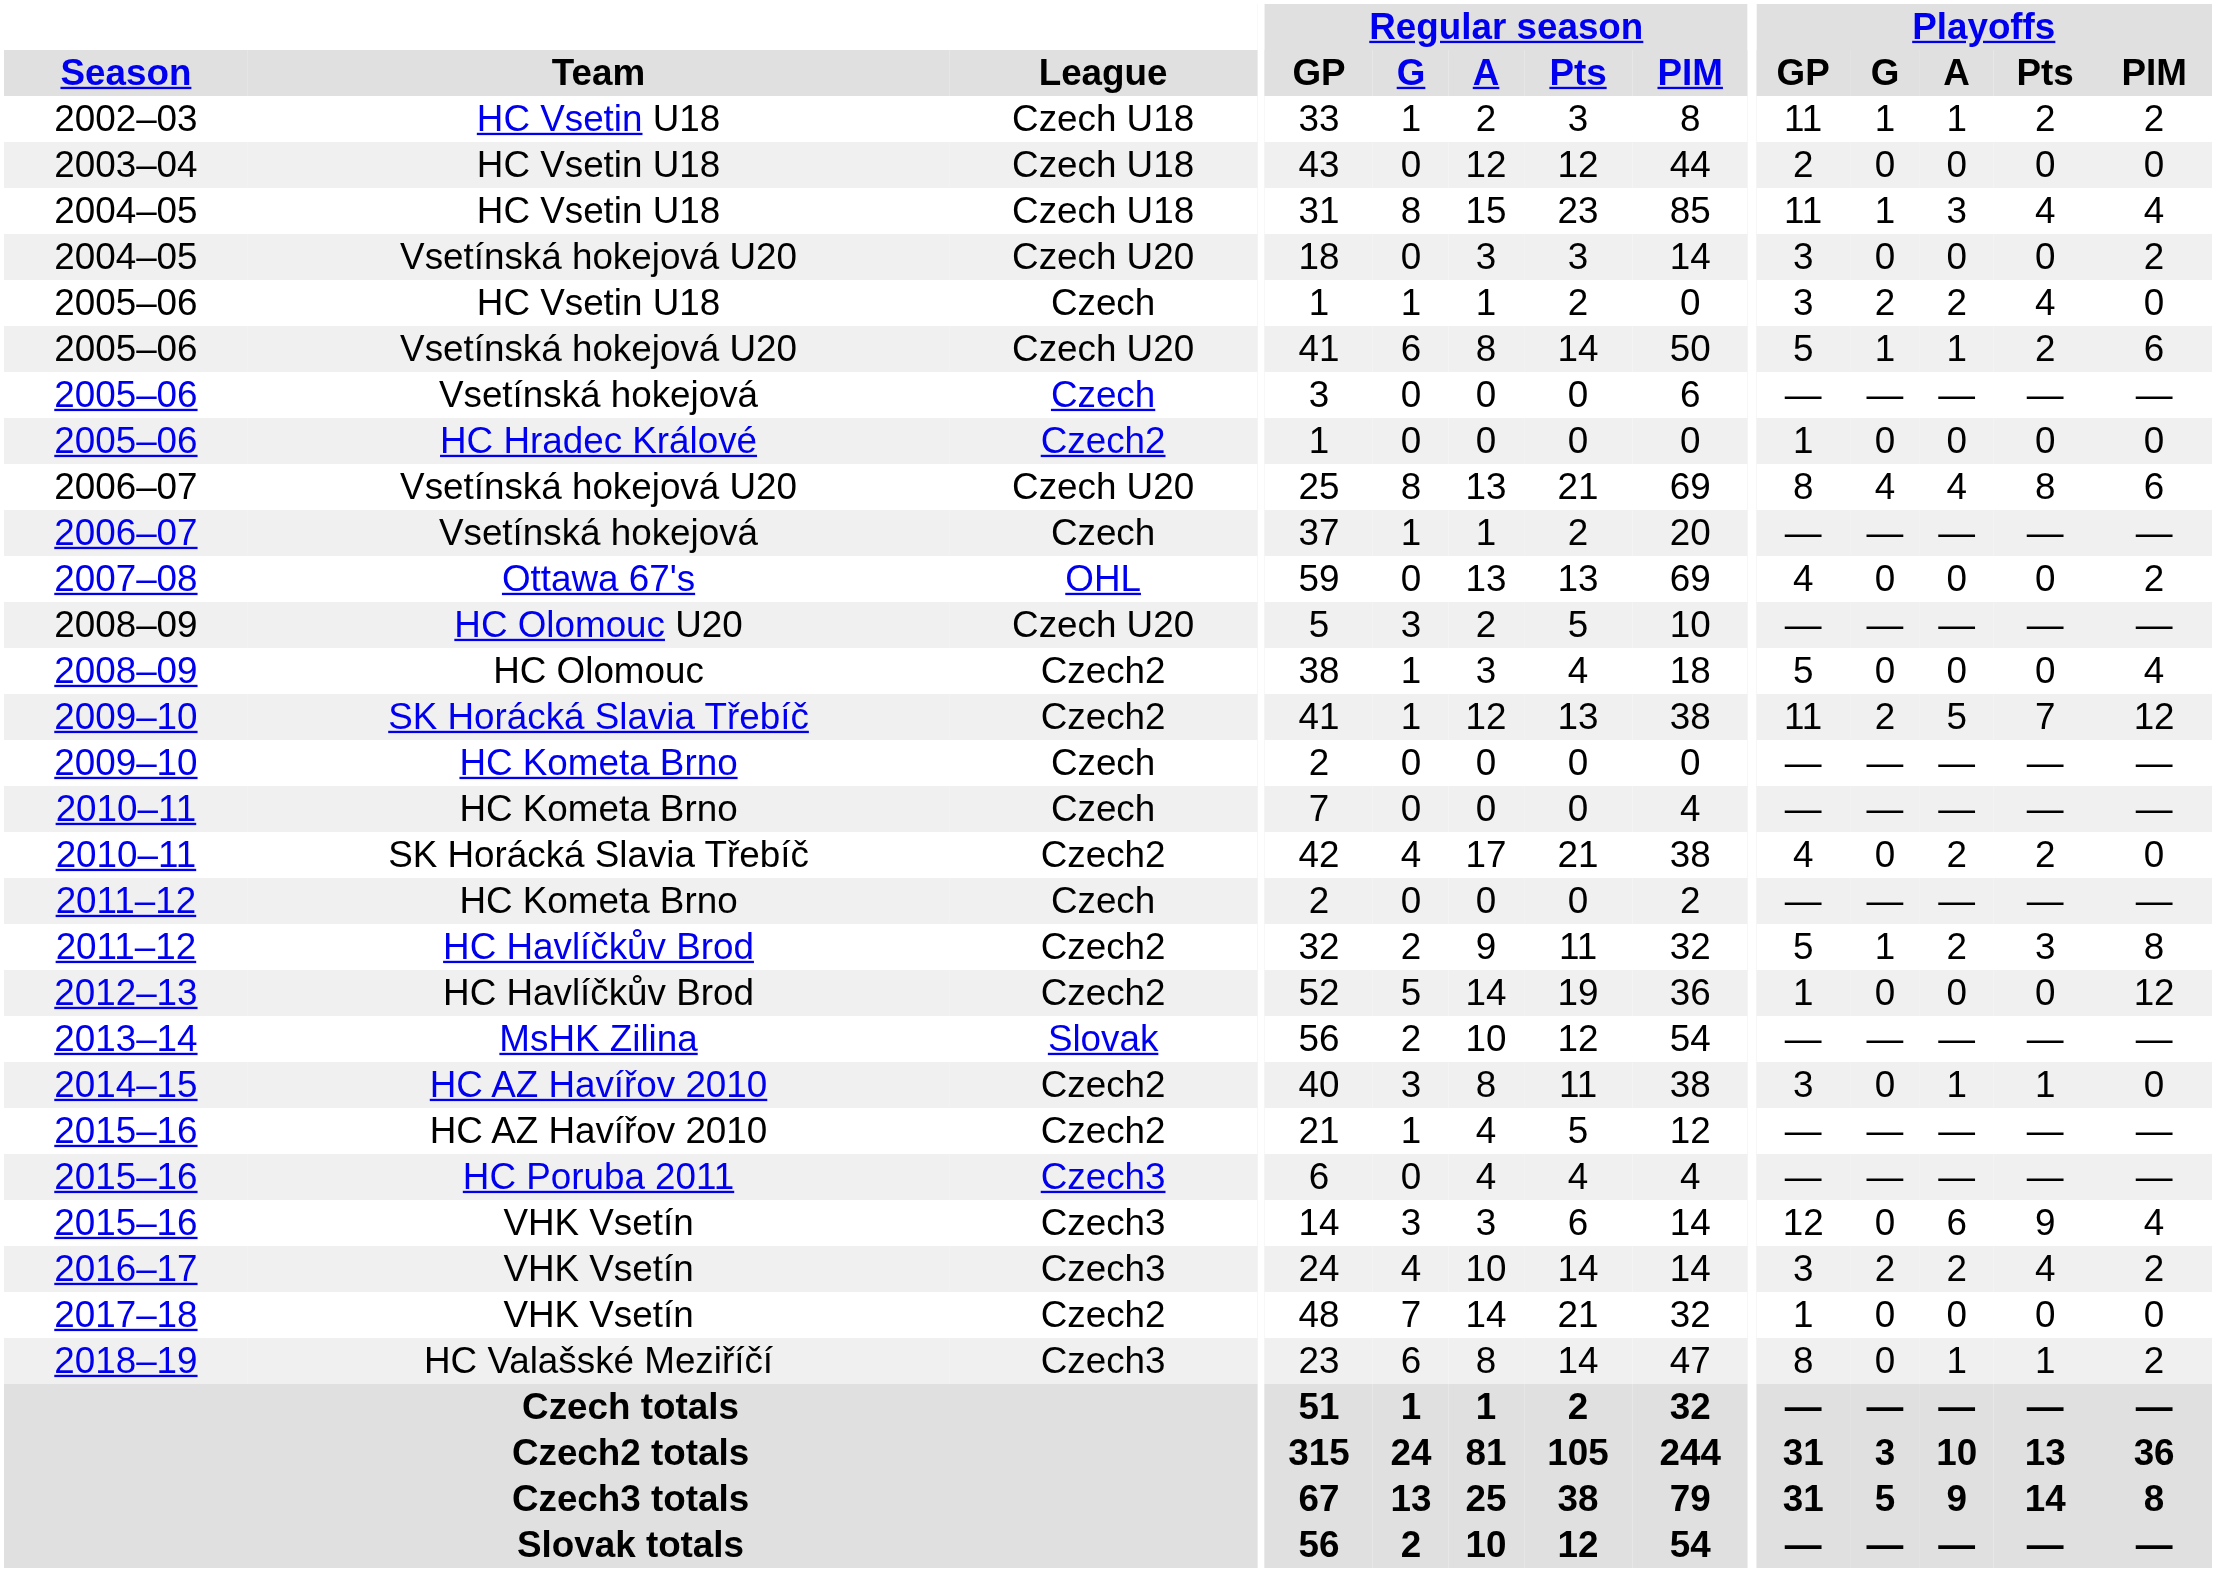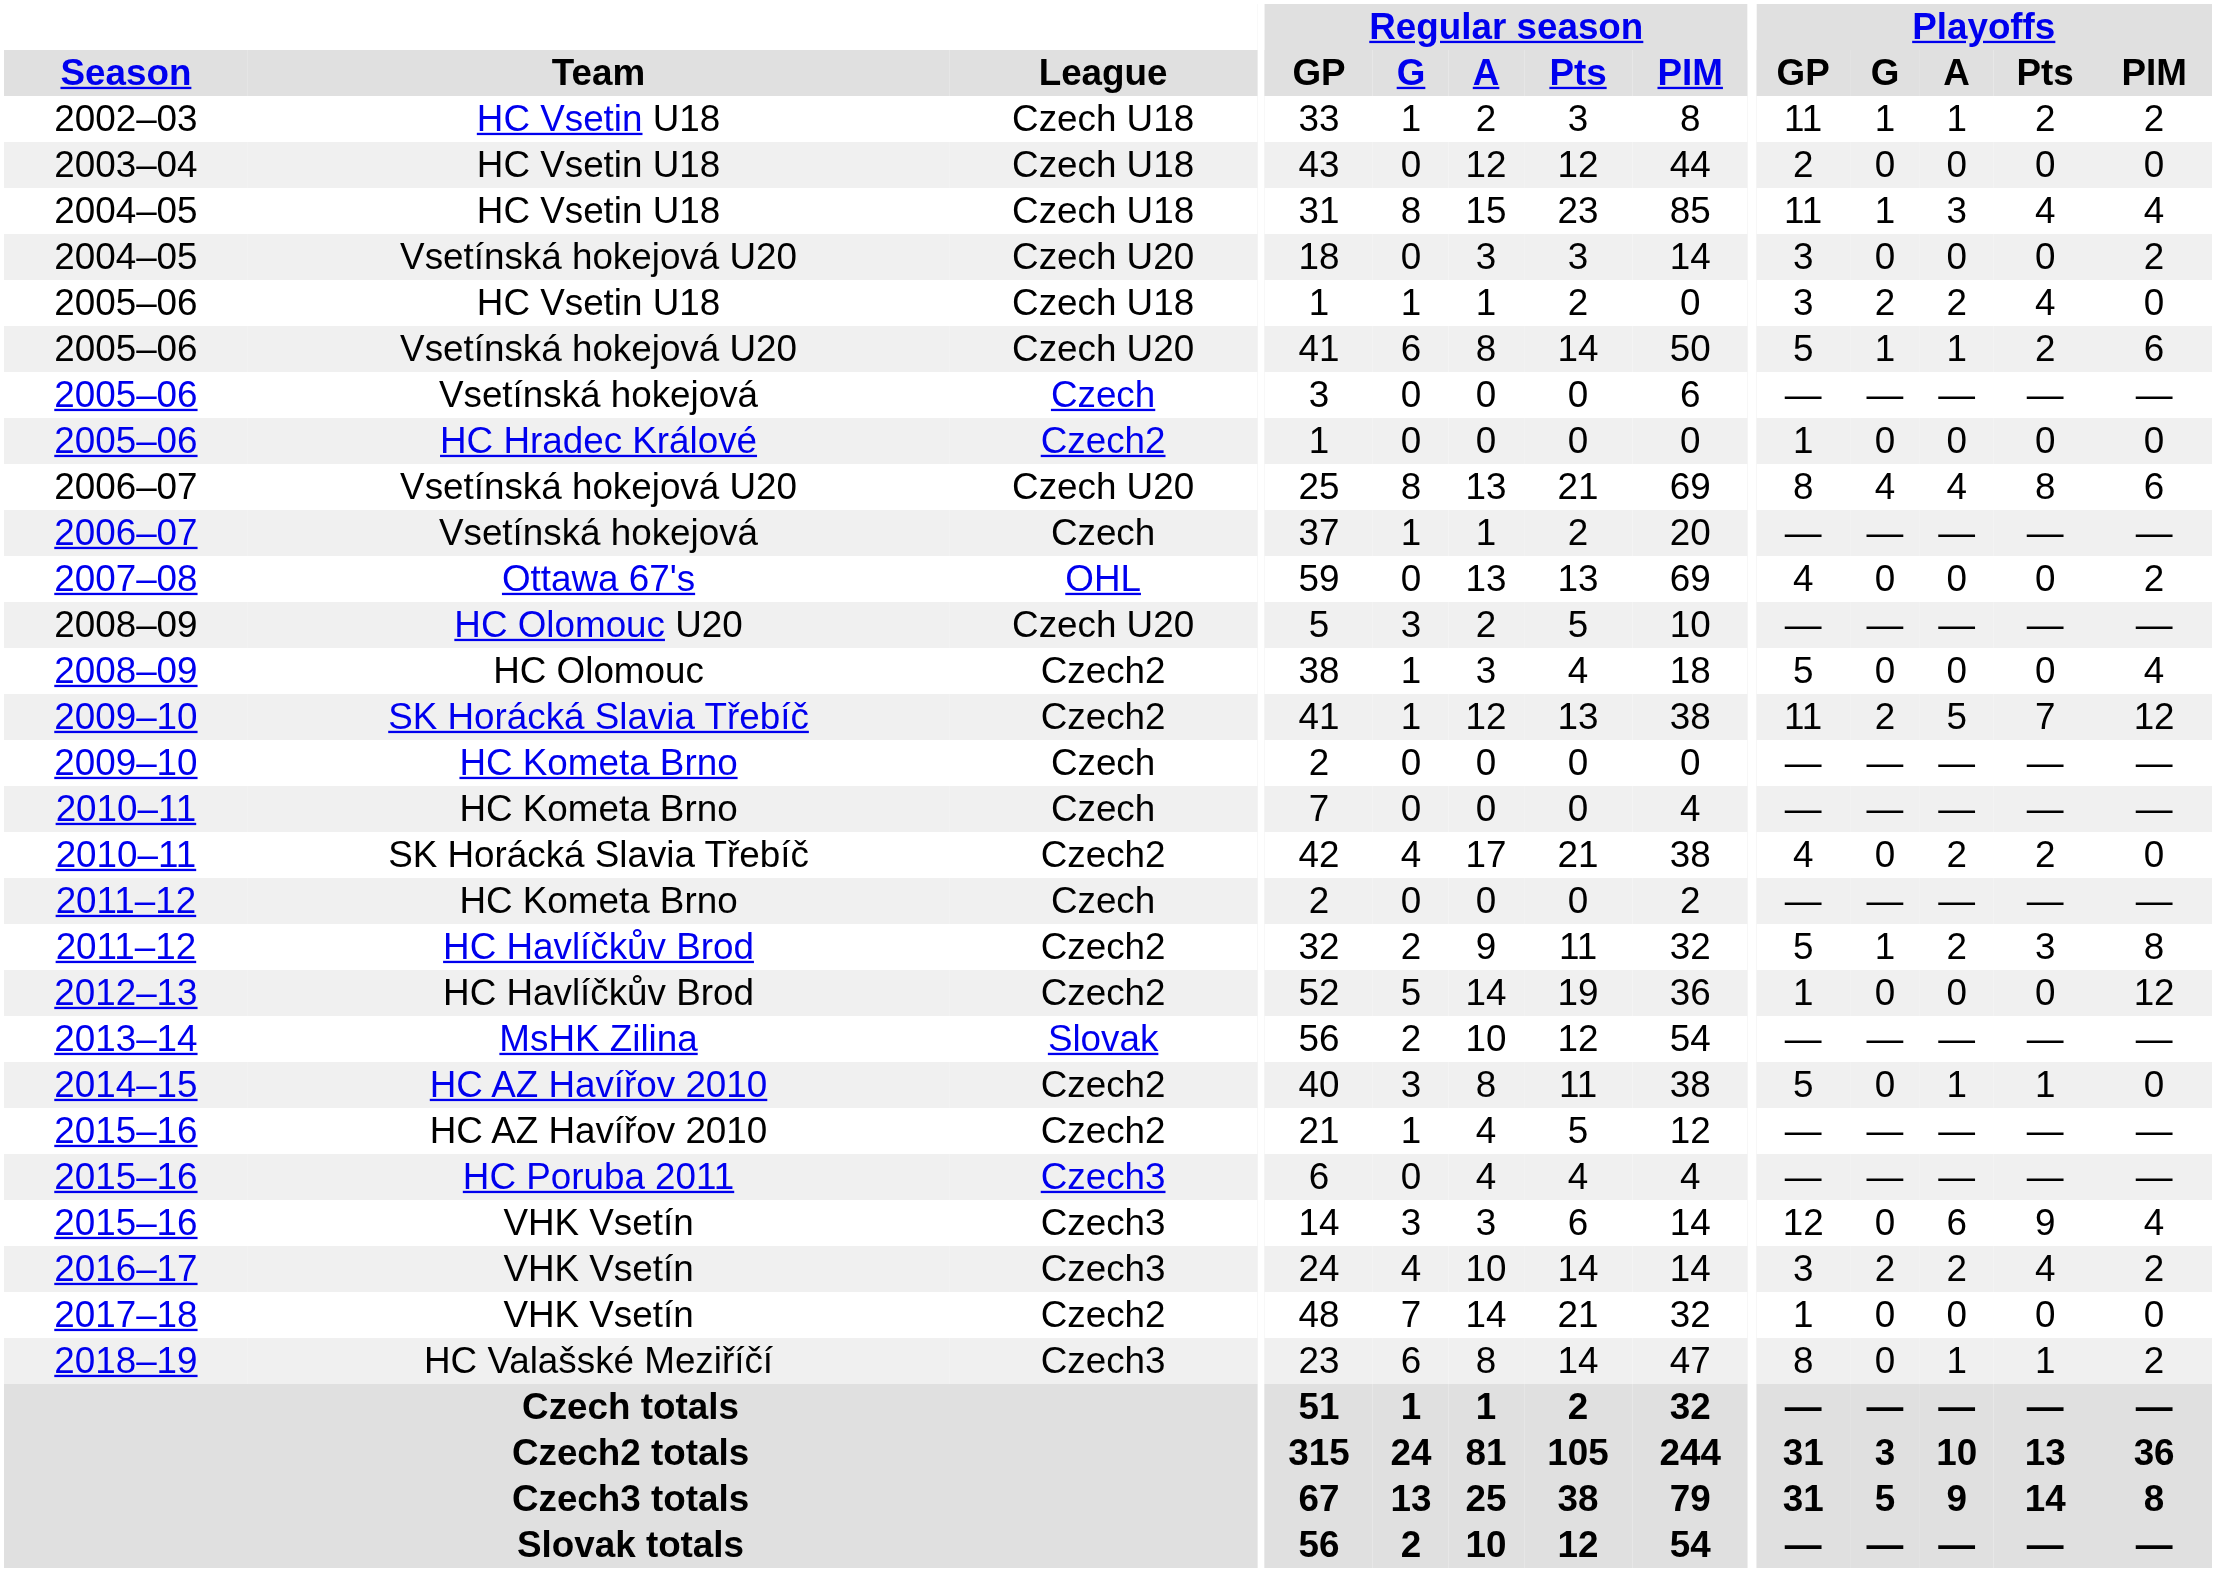2005–06 / HC Vsetin U18 | League: Czech -> Czech U18
2014–15 | Playoffs / GP: 3 -> 5
